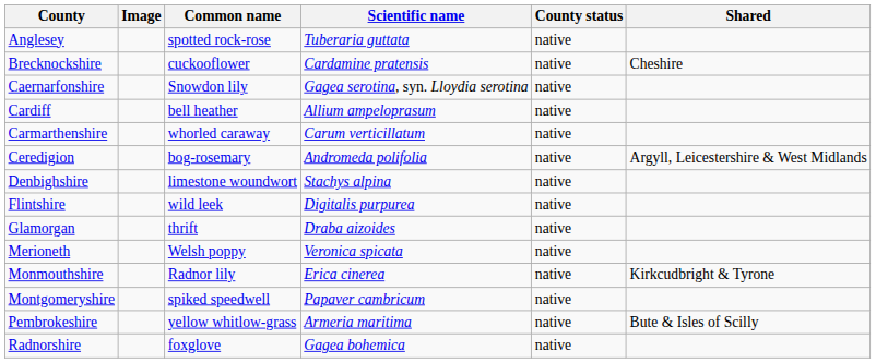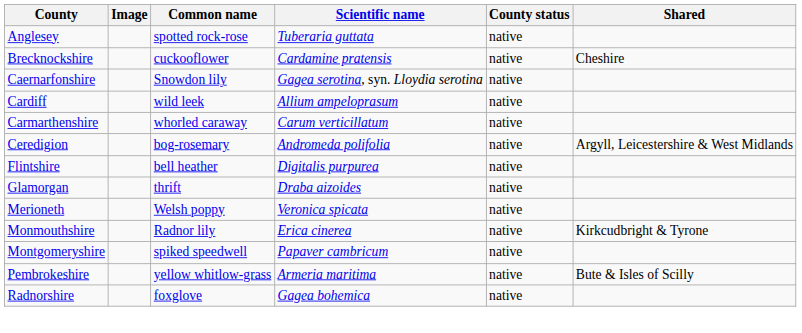Cardiff | Common name: bell heather -> wild leek
- row: Denbighshire | limestone woundwort | Stachys alpina | native
Flintshire | Common name: wild leek -> bell heather
